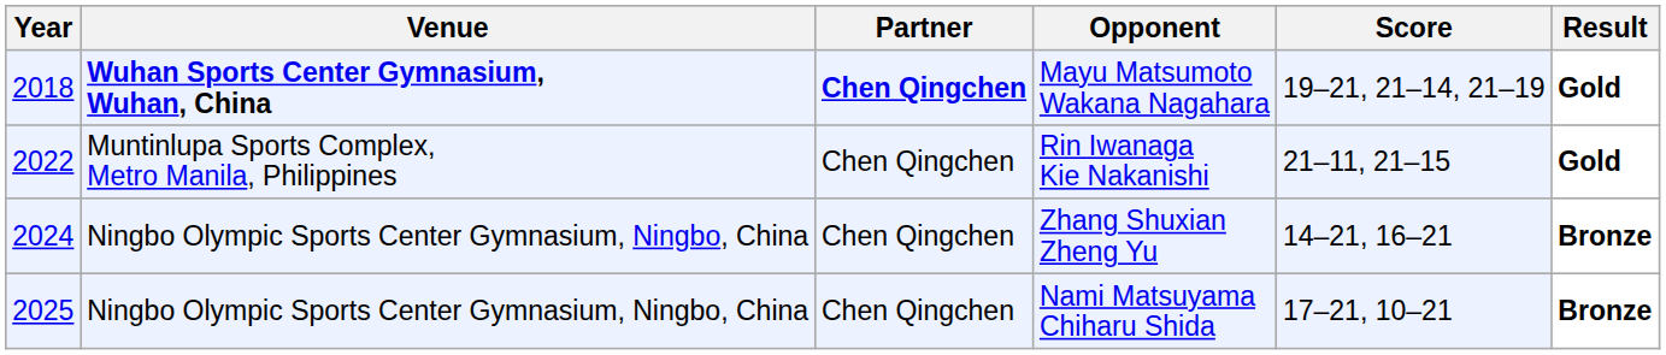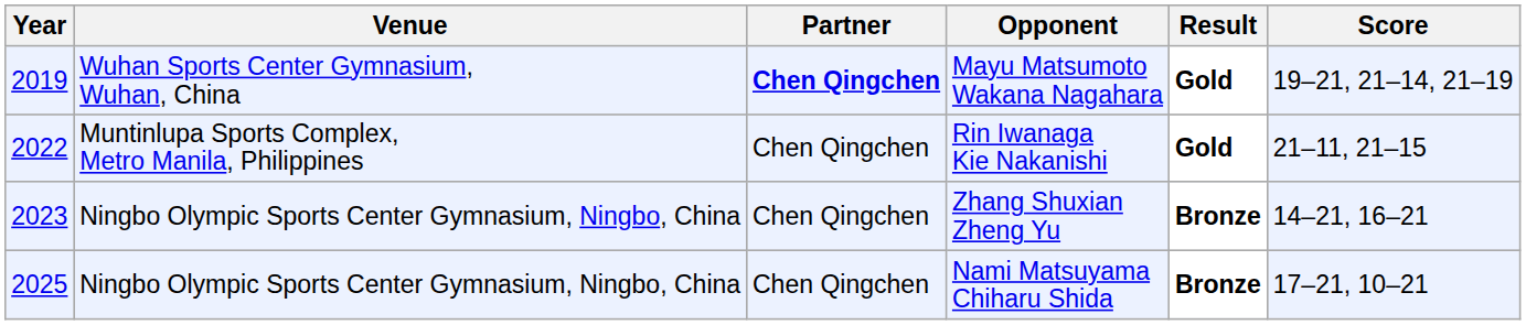columns swapped: Score <-> Result
Mayu Matsumoto Wakana Nagahara | Year: 2018 -> 2019
Mayu Matsumoto Wakana Nagahara | Venue: bold -> normal
Zhang Shuxian Zheng Yu | Year: 2024 -> 2023
